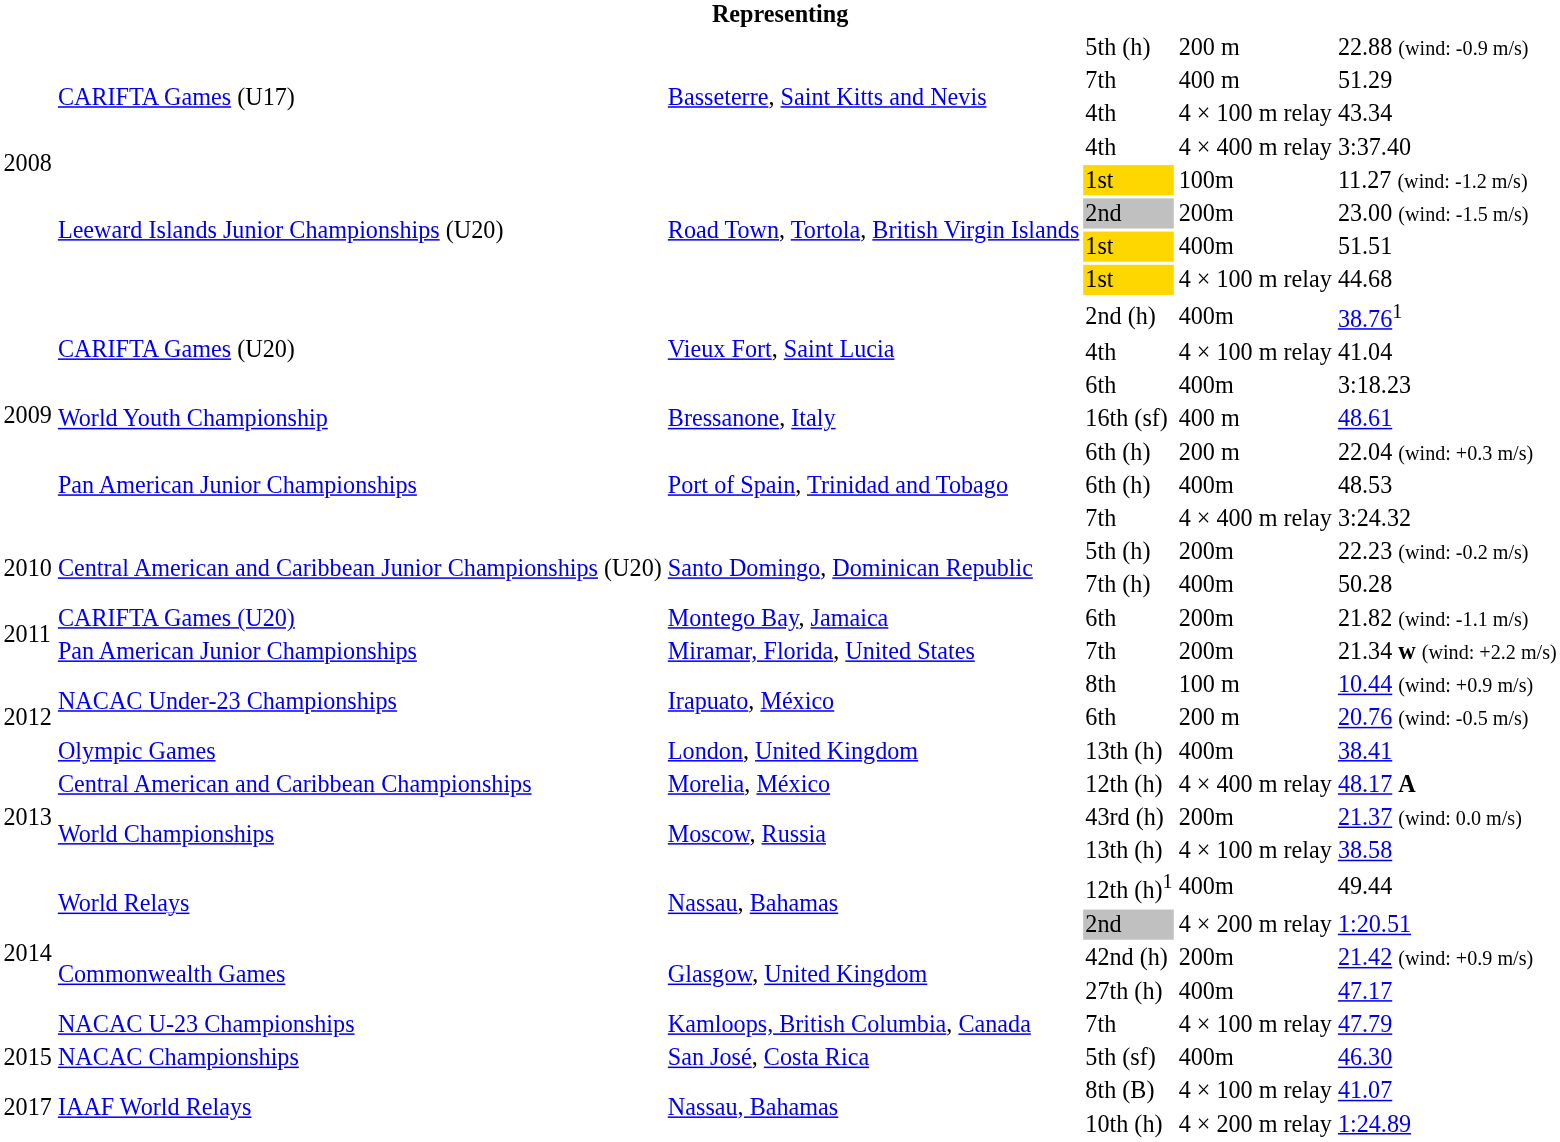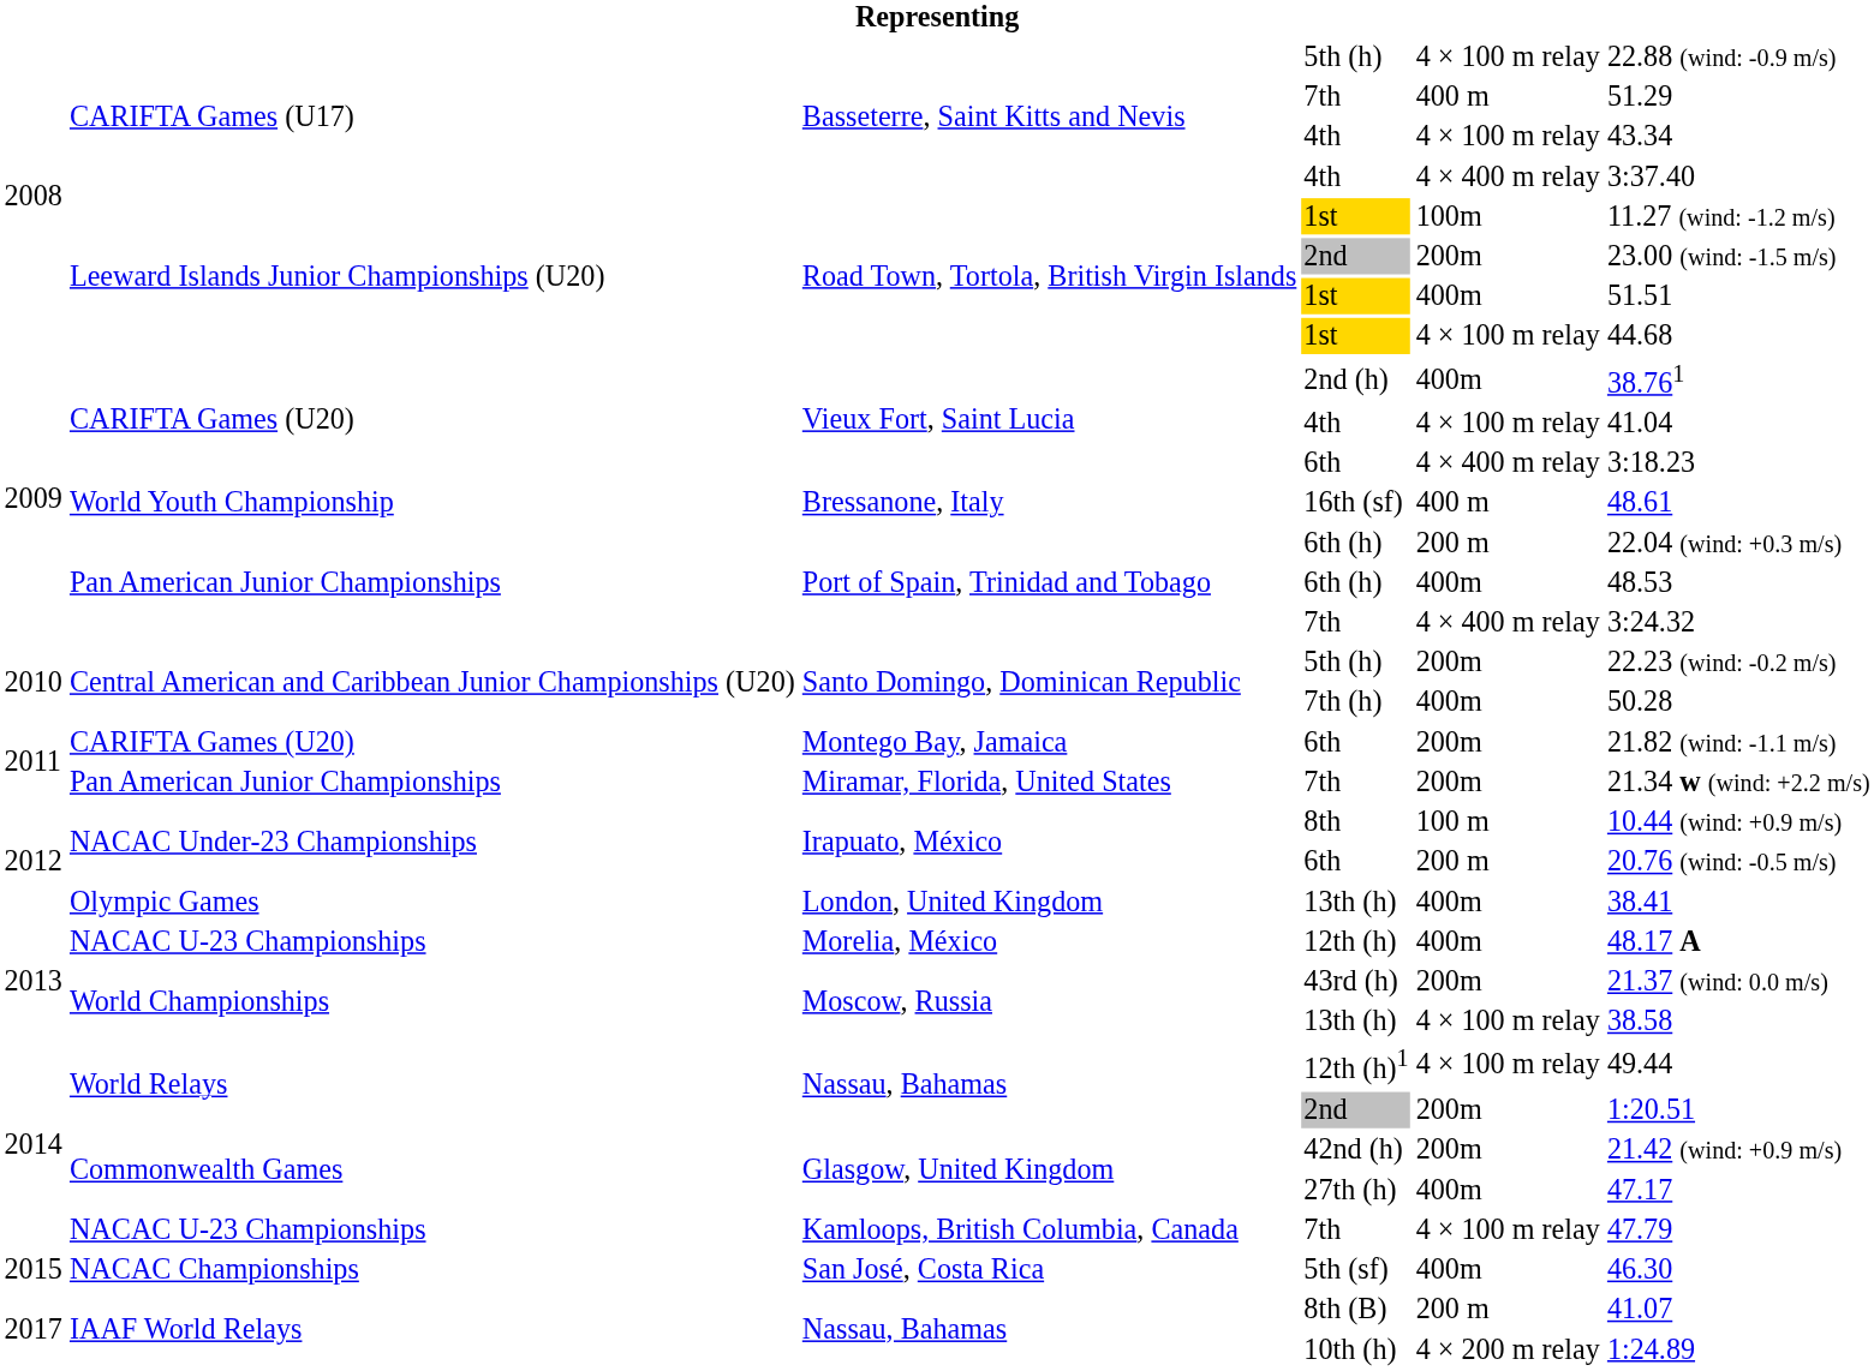Basseterre, Saint Kitts and Nevis / 5th (h) | column 5: 200 m -> 4 × 100 m relay
Vieux Fort, Saint Lucia / 6th | column 5: 400m -> 4 × 400 m relay
12th (h) | column 2: Central American and Caribbean Championships -> NACAC U-23 Championships
12th (h) | column 5: 4 × 400 m relay -> 400m
12th (h)1 | column 5: 400m -> 4 × 100 m relay
Nassau, Bahamas / 2nd | column 5: 4 × 200 m relay -> 200m
8th (B) | column 5: 4 × 100 m relay -> 200 m
